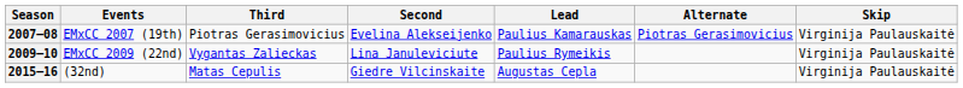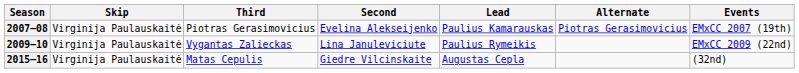columns swapped: Skip <-> Events
